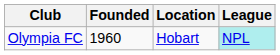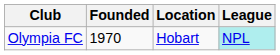Olympia FC | Founded: 1960 -> 1970
